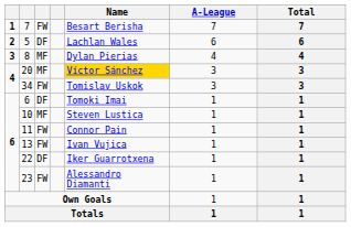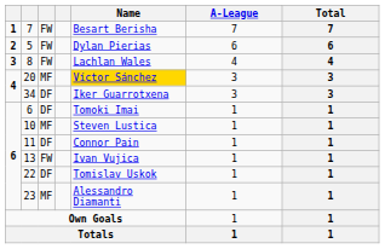5 | column 3: DF -> FW
5 | Name: Lachlan Wales -> Dylan Pierias
8 | column 3: MF -> FW
8 | Name: Dylan Pierias -> Lachlan Wales
34 | column 3: FW -> DF
34 | Name: Tomislav Uskok -> Iker Guarrotxena
11 | column 3: FW -> DF
22 | Name: Iker Guarrotxena -> Tomislav Uskok
23 | column 3: FW -> MF
